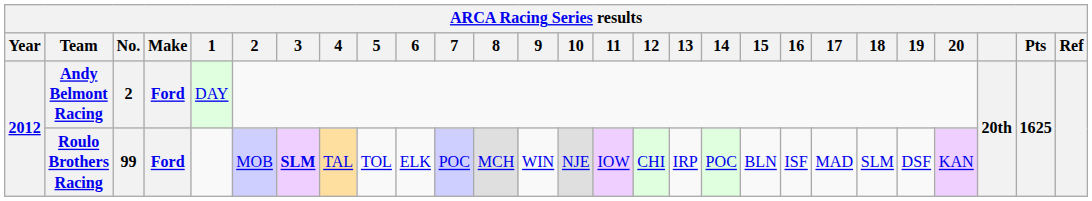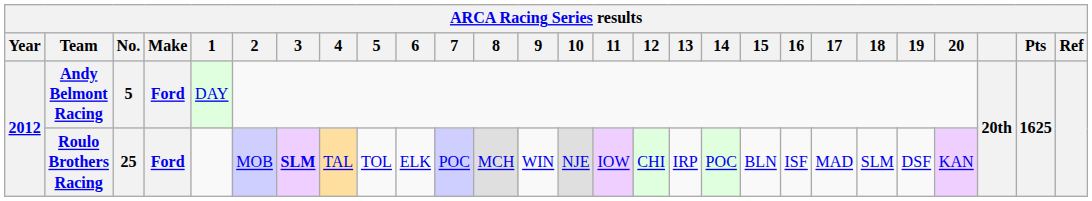Andy Belmont Racing | No.: 2 -> 5
Roulo Brothers Racing | No.: 99 -> 25
